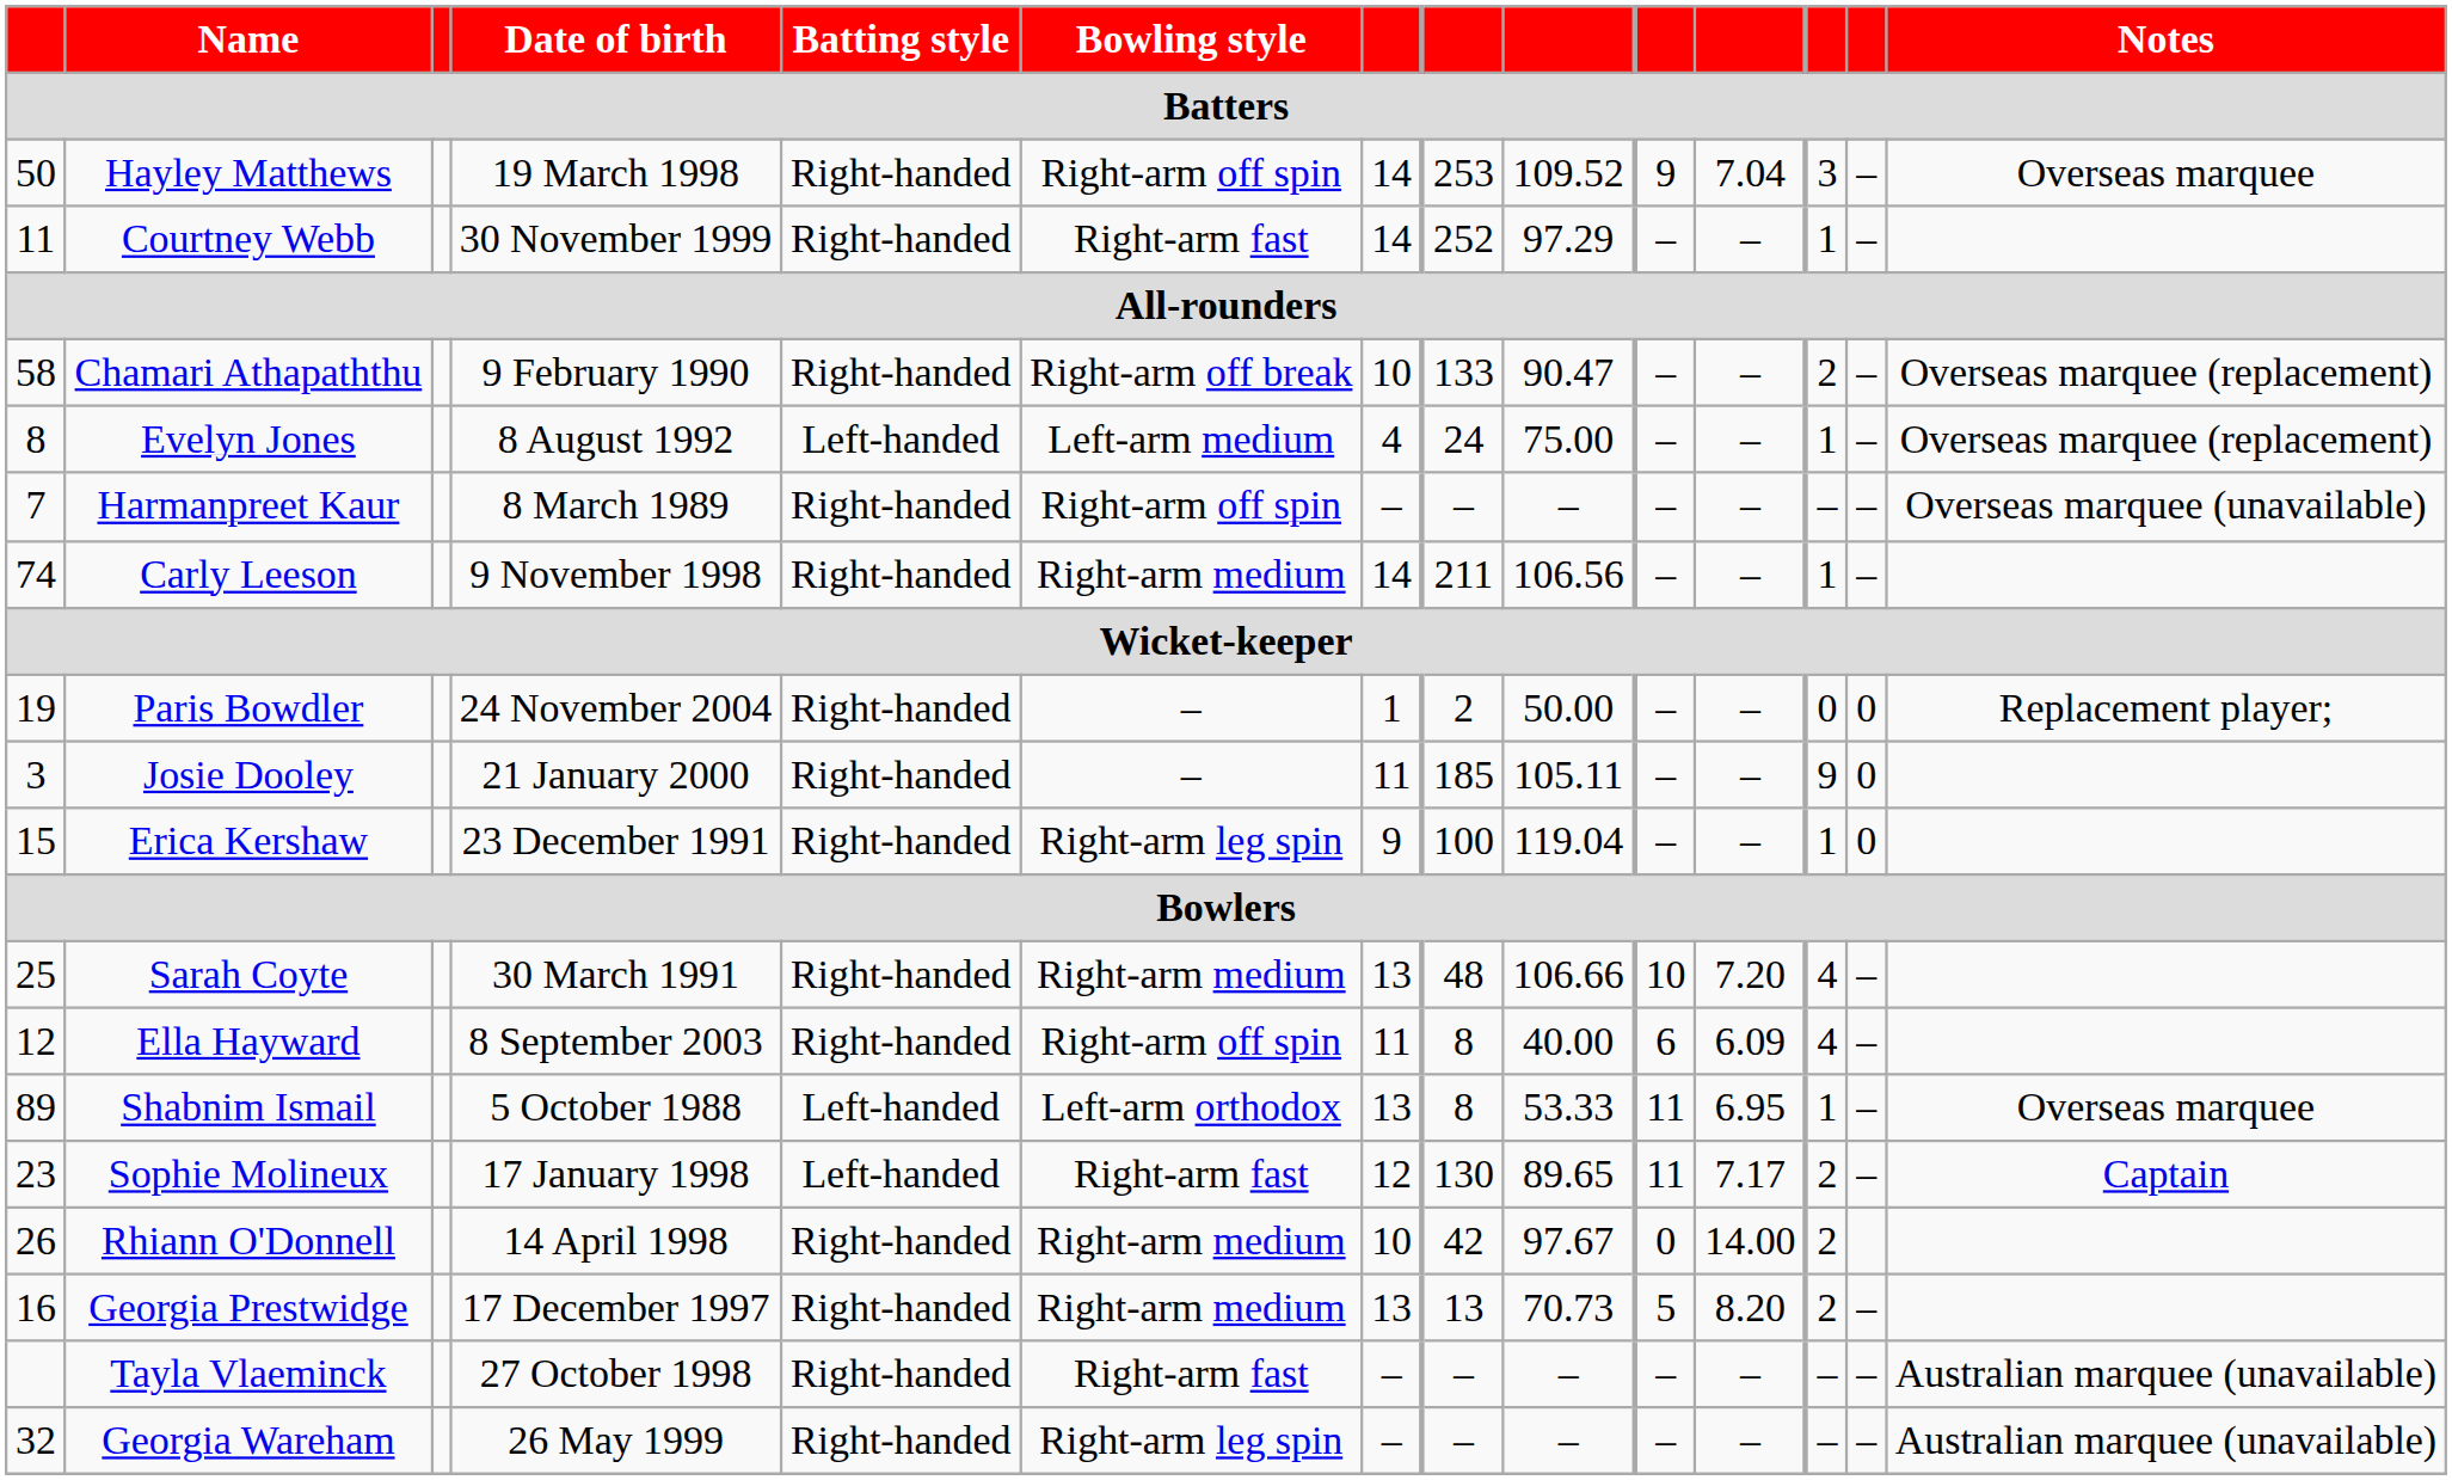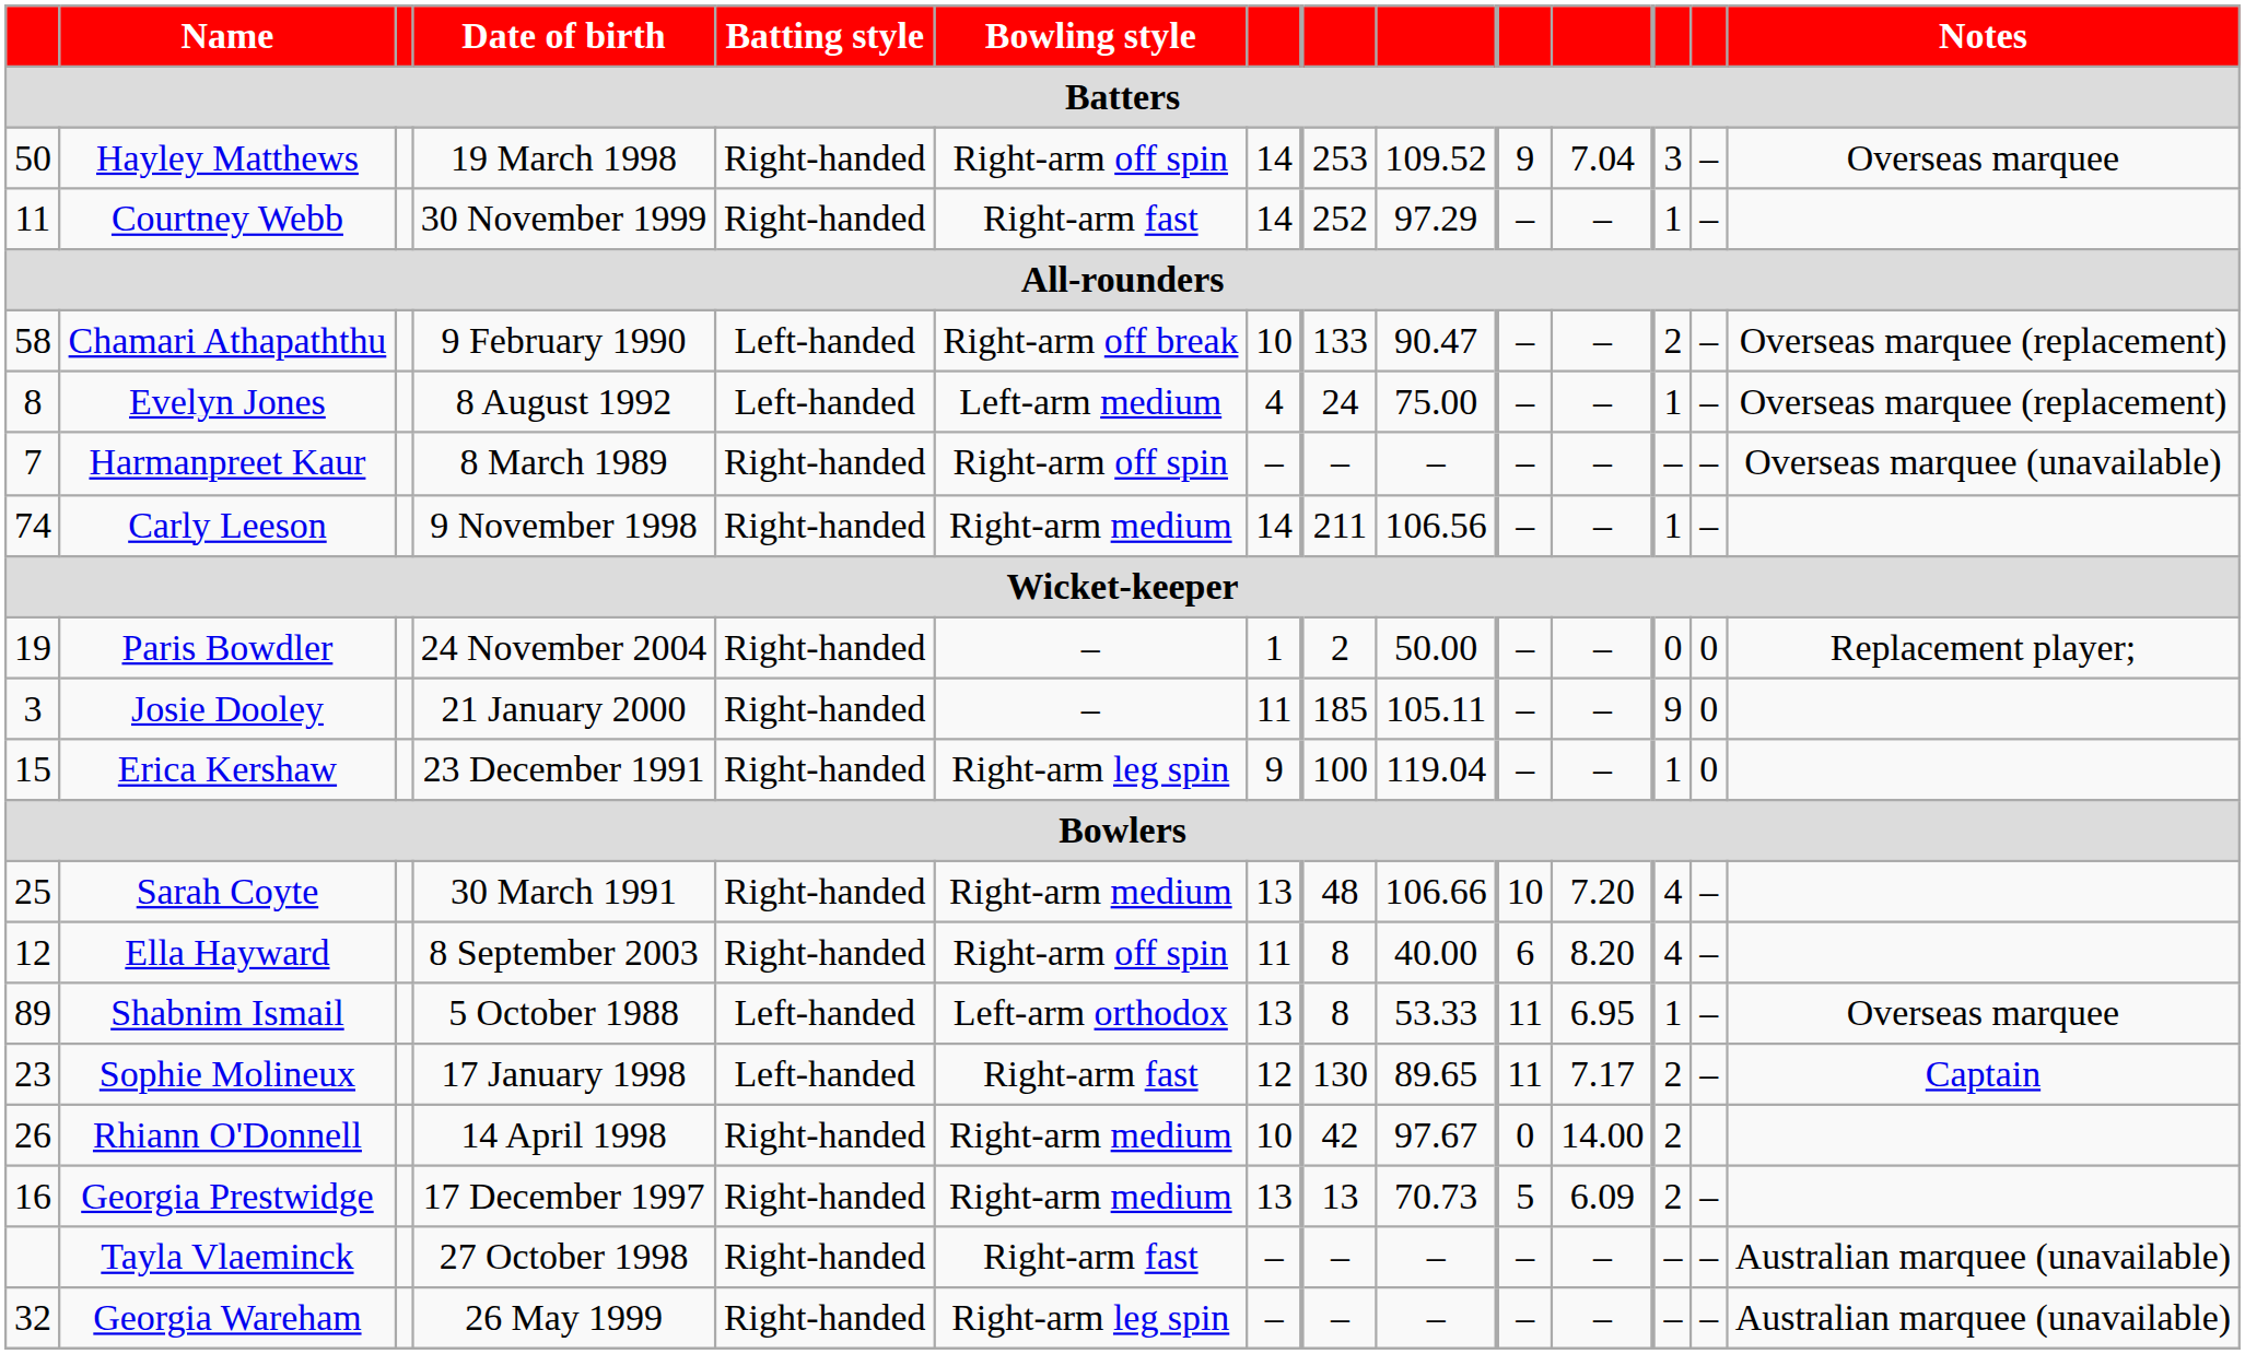Chamari Athapaththu | Batting style: Right-handed -> Left-handed
Ella Hayward | column 11: 6.09 -> 8.20
Georgia Prestwidge | column 11: 8.20 -> 6.09
